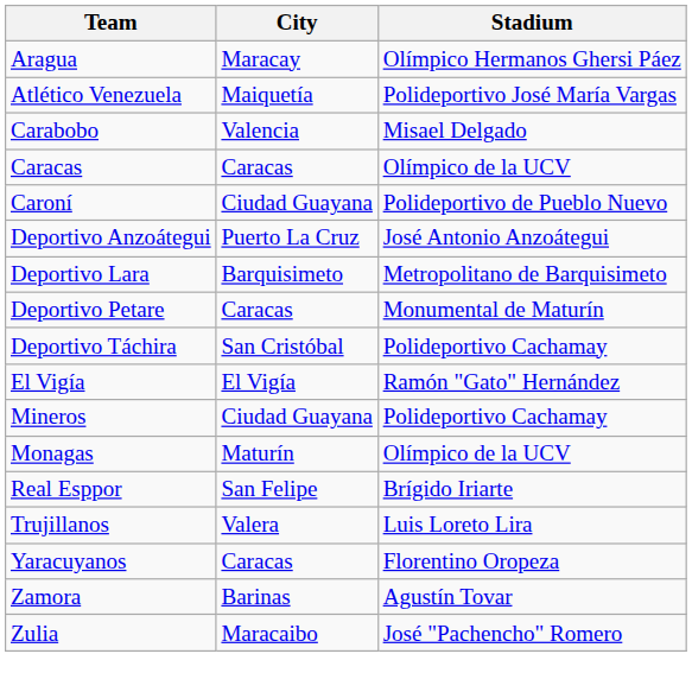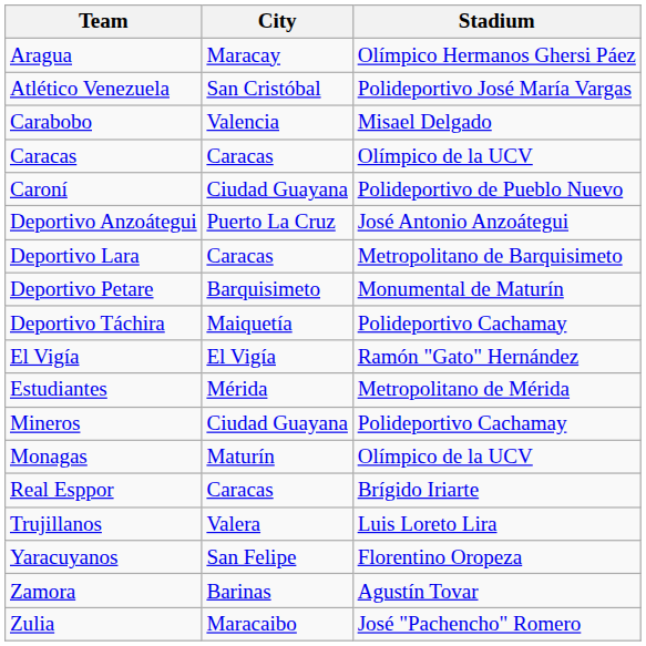Atlético Venezuela | City: Maiquetía -> San Cristóbal
Deportivo Lara | City: Barquisimeto -> Caracas
Deportivo Petare | City: Caracas -> Barquisimeto
Deportivo Táchira | City: San Cristóbal -> Maiquetía
+ row: Estudiantes | Mérida | Metropolitano de Mérida
Real Esppor | City: San Felipe -> Caracas
Yaracuyanos | City: Caracas -> San Felipe
